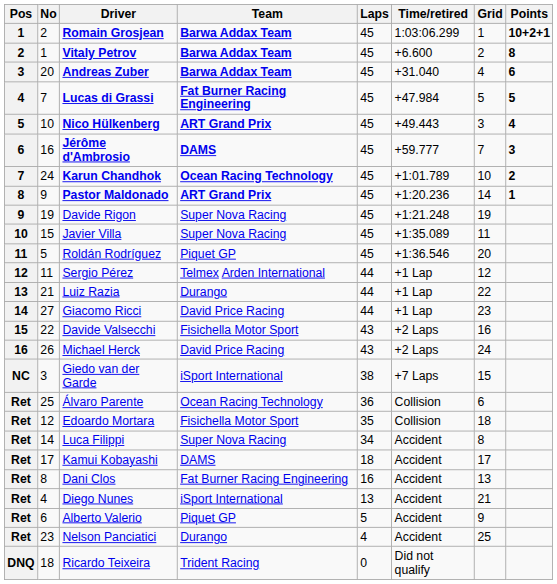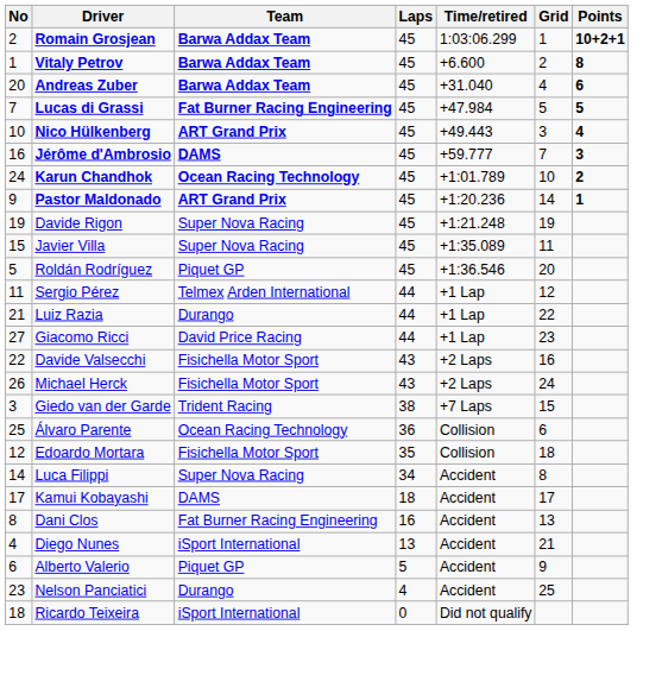- column: Pos | 1 | 2 | 3 | 4 | 5 | 6 | 7 | 8 | 9 | 10 | 11 | 12 | 13 | 14 | 15 | 16 | NC | Ret | Ret | Ret | Ret | Ret | Ret | Ret | Ret | DNQ
Michael Herck | Team: David Price Racing -> Fisichella Motor Sport
Giedo van der Garde | Team: iSport International -> Trident Racing
Ricardo Teixeira | Team: Trident Racing -> iSport International
